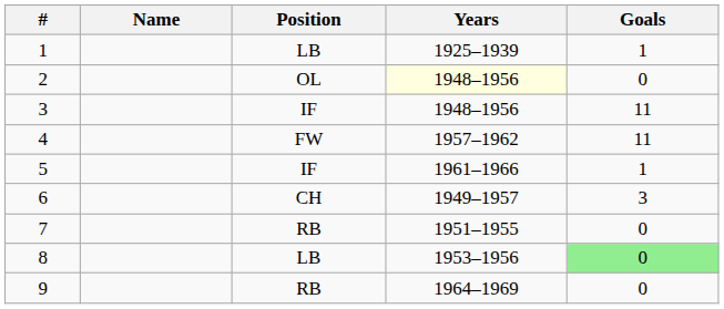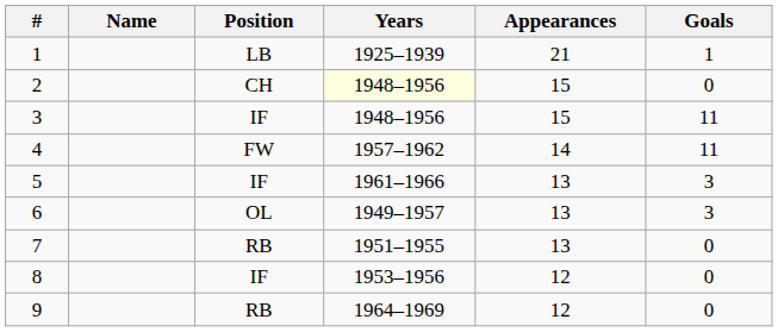+ column: Appearances | 21 | 15 | 15 | 14 | 13 | 13 | 13 | 12 | 12
2 | Position: OL -> CH
5 | Goals: 1 -> 3
6 | Position: CH -> OL
8 | Position: LB -> IF
8 | Goals: lightgreen background -> no background
